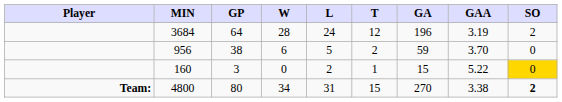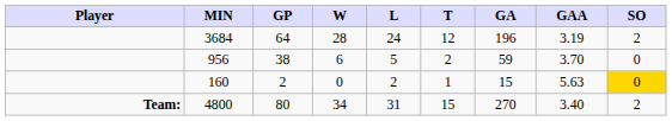160 | GP: 3 -> 2
160 | GAA: 5.22 -> 5.63
4800 | GAA: 3.38 -> 3.40
4800 | SO: bold -> normal
